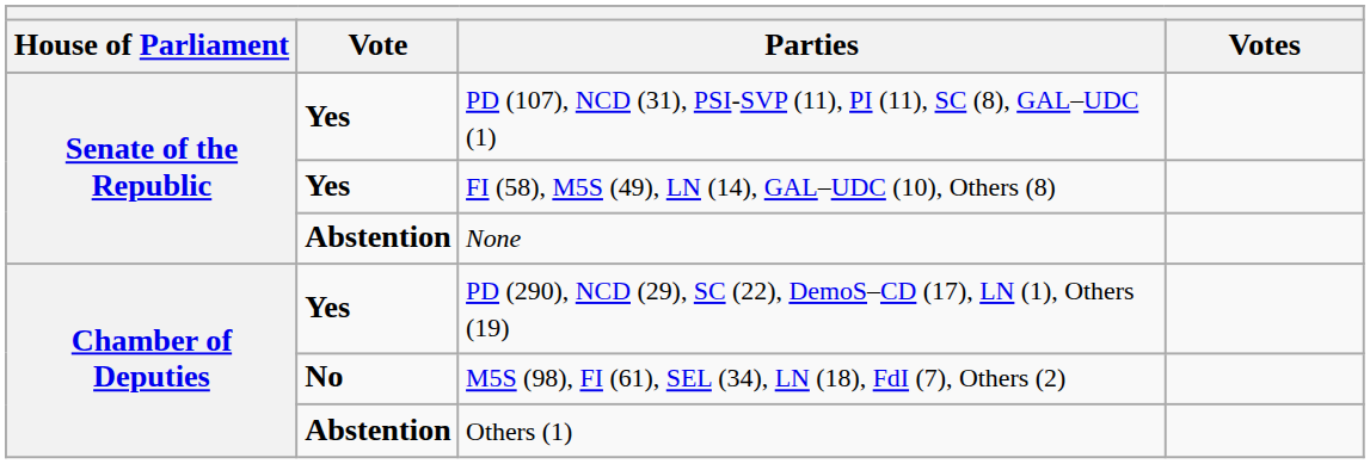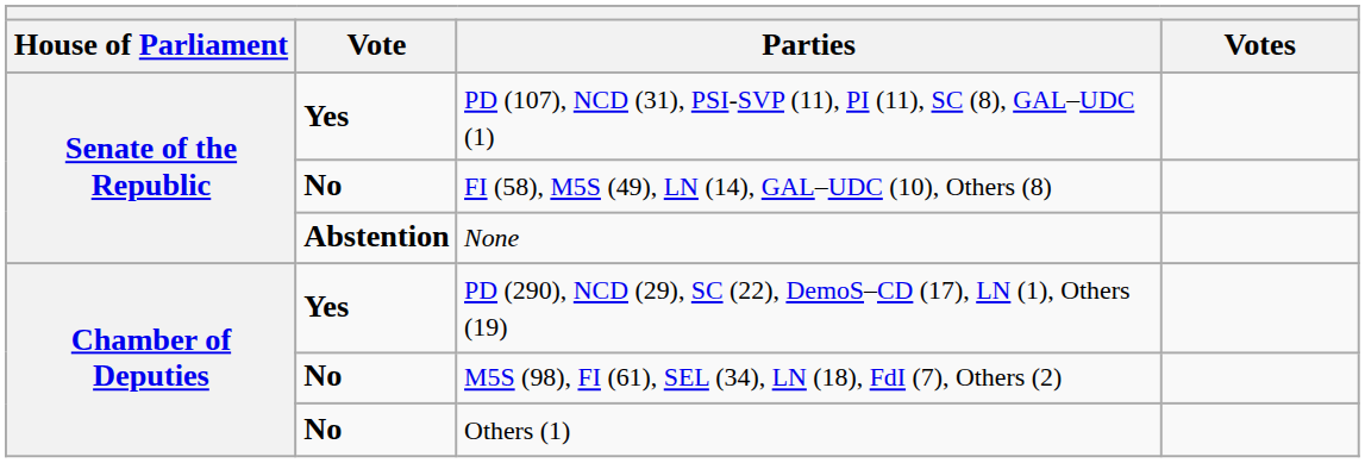FI (58), M5S (49), LN (14), GAL–UDC (10), Others (8) | Vote: Yes -> No
Others (1) | Vote: Abstention -> No
